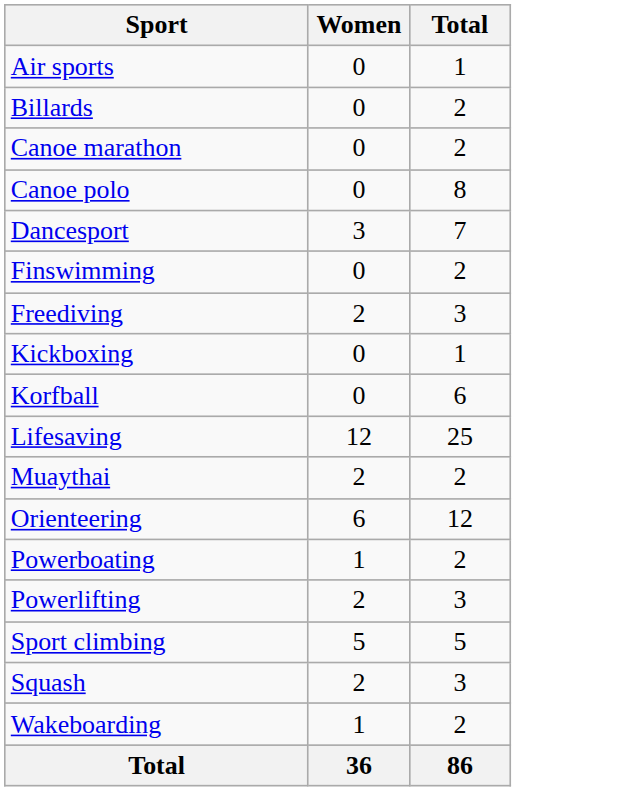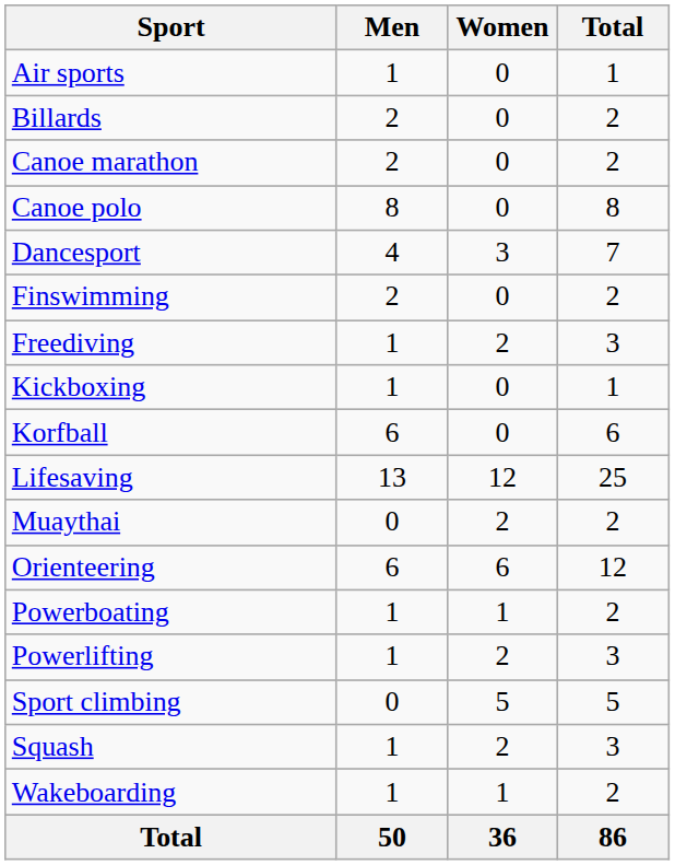+ column: Men | 1 | 2 | 2 | 8 | 4 | 2 | 1 | 1 | 6 | 13 | 0 | 6 | 1 | 1 | 0 | 1 | 1 | 50
